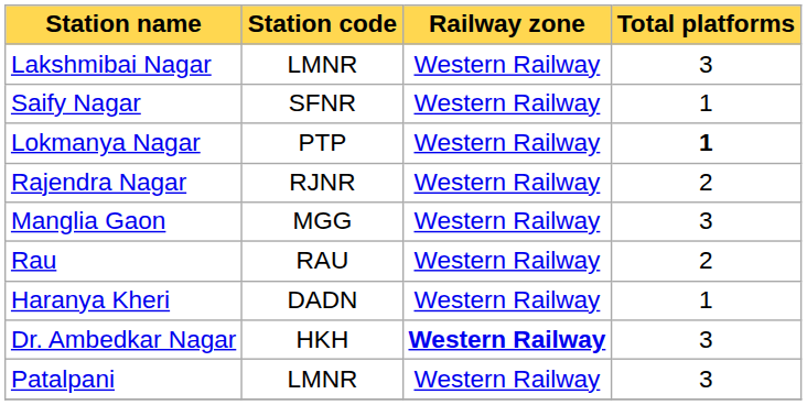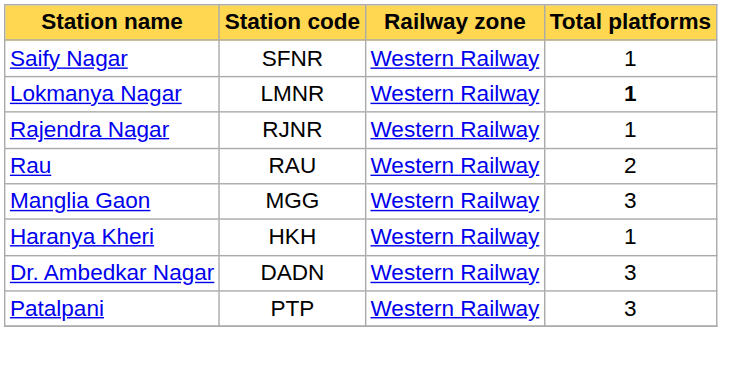- row: Lakshmibai Nagar | LMNR | Western Railway | 3
Lokmanya Nagar | Station code: PTP -> LMNR
Rajendra Nagar | Total platforms: 2 -> 1
rows swapped: Manglia Gaon <-> Rau
Haranya Kheri | Station code: DADN -> HKH
Dr. Ambedkar Nagar | Station code: HKH -> DADN
Dr. Ambedkar Nagar | Railway zone: bold -> normal
Patalpani | Station code: LMNR -> PTP
